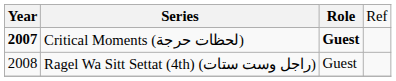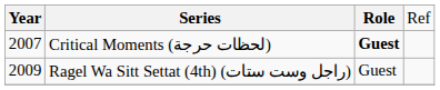Critical Moments (لحظات حرجة) | column 1: bold -> normal
Ragel Wa Sitt Settat (4th) (راجل وست ستات) | column 1: 2008 -> 2009
